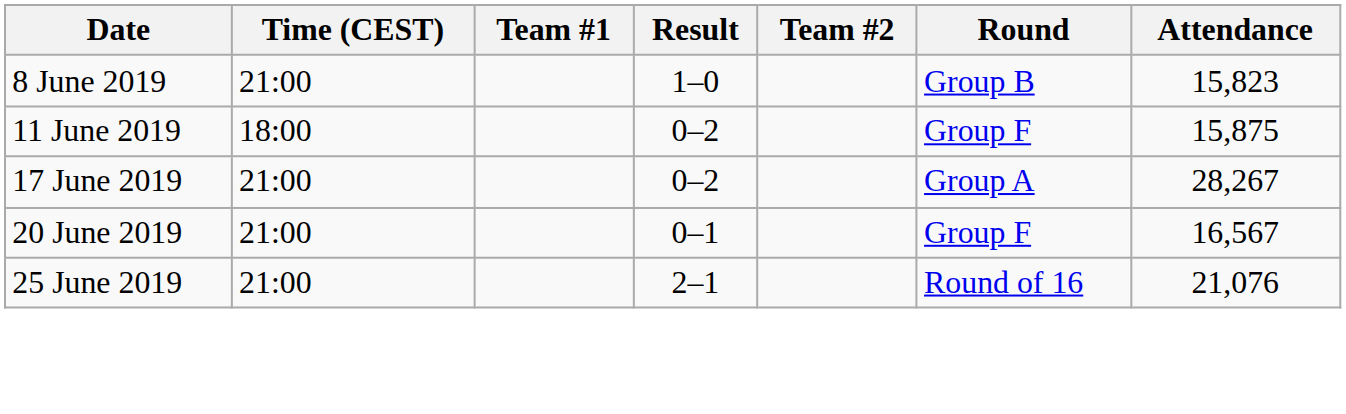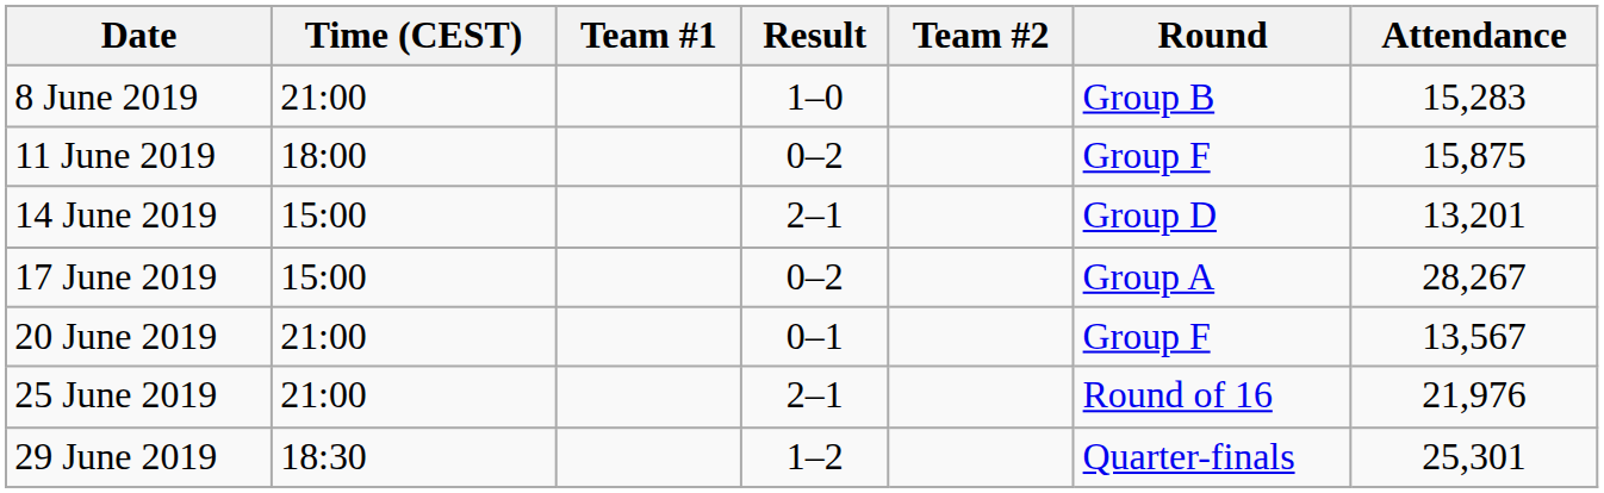8 June 2019 | Attendance: 15,823 -> 15,283
+ row: 14 June 2019 | 15:00 | 2–1 | Group D | 13,201
17 June 2019 | Time (CEST): 21:00 -> 15:00
20 June 2019 | Attendance: 16,567 -> 13,567
25 June 2019 | Attendance: 21,076 -> 21,976
+ row: 29 June 2019 | 18:30 | 1–2 | Quarter-finals | 25,301
